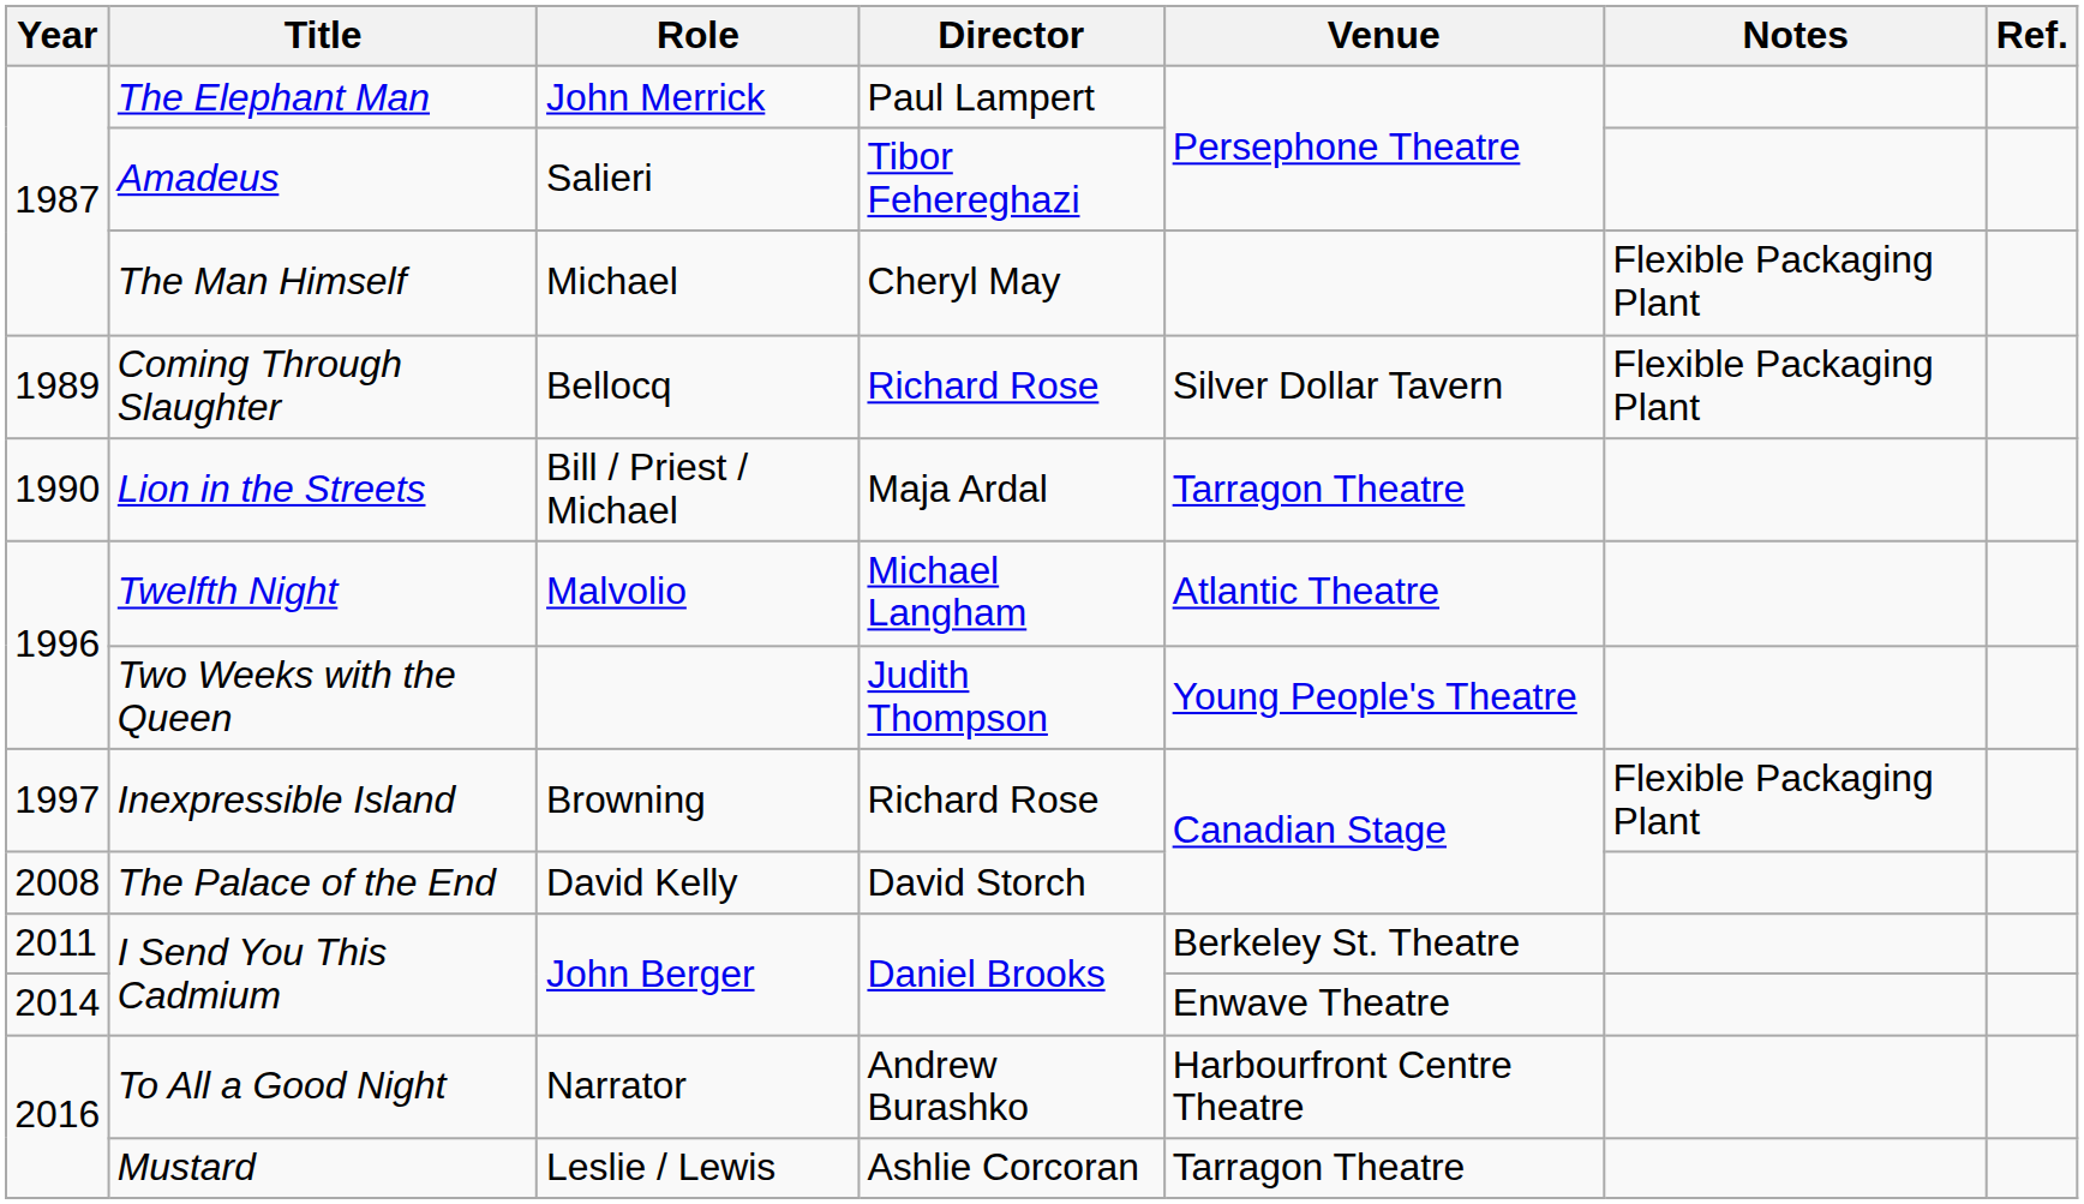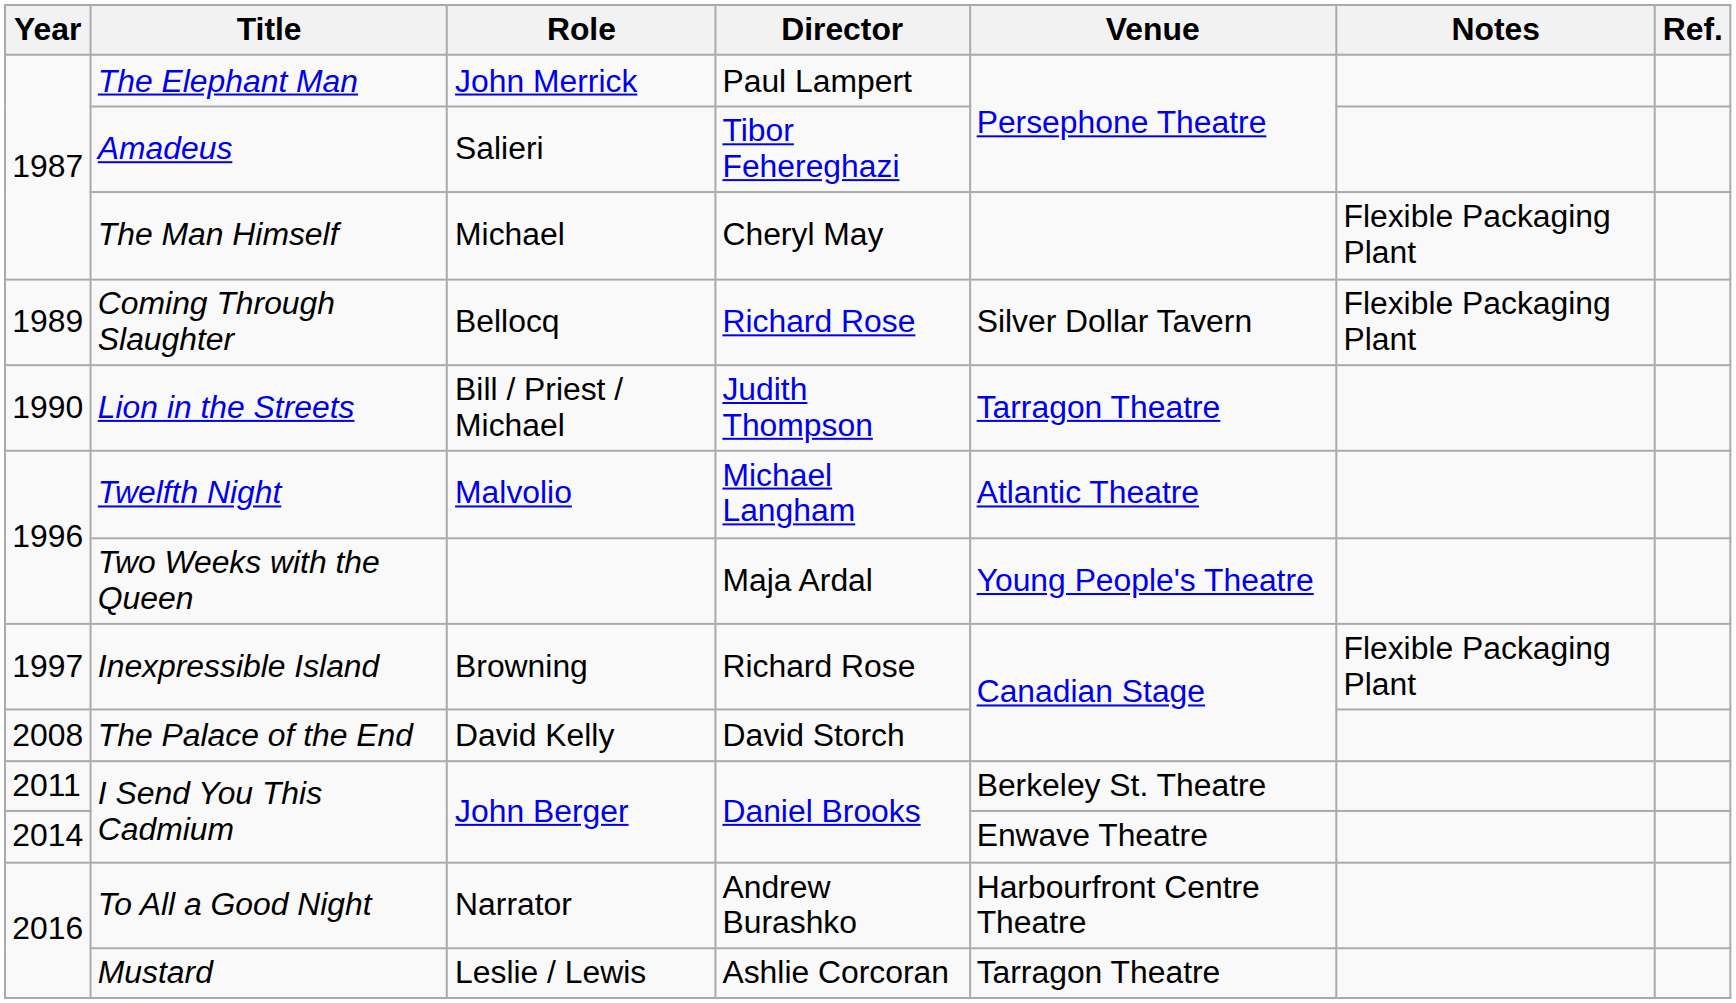Lion in the Streets | Director: Maja Ardal -> Judith Thompson
Two Weeks with the Queen | Director: Judith Thompson -> Maja Ardal
